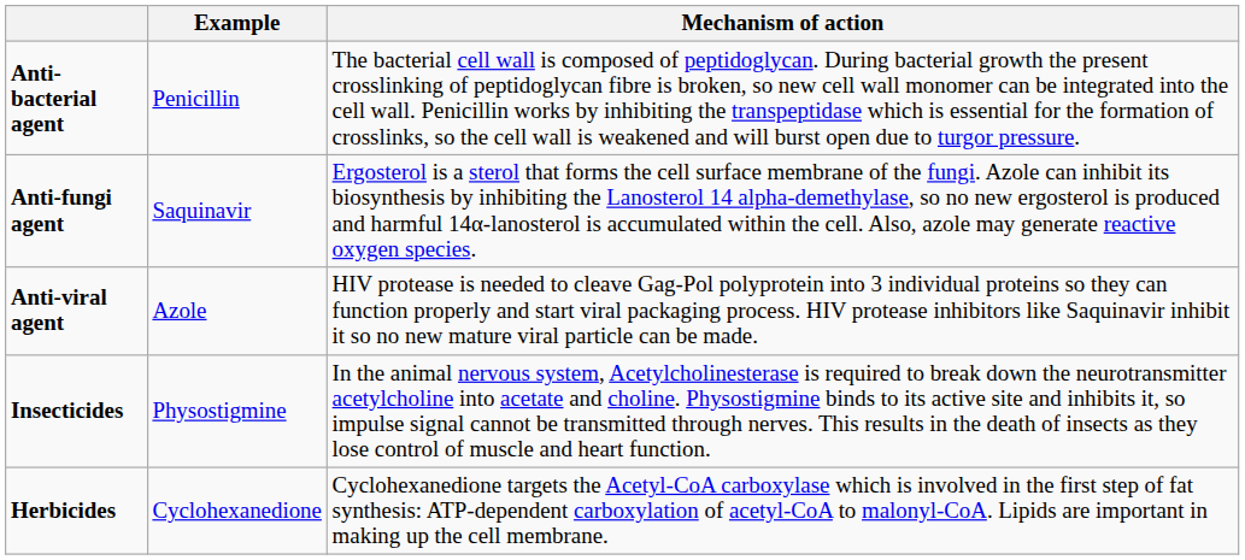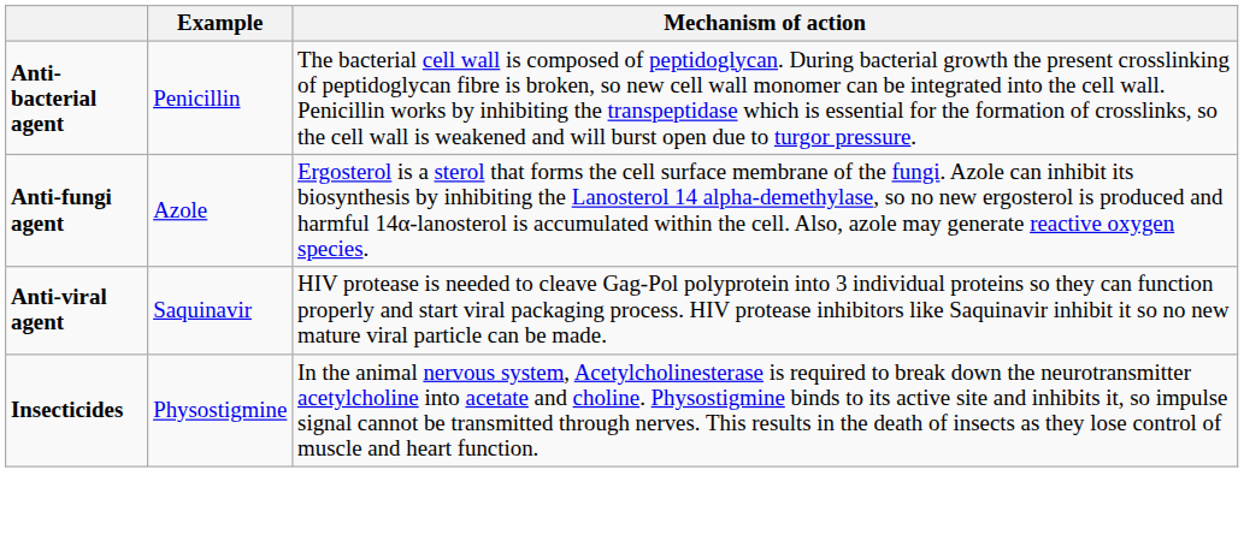Anti-fungi agent | Example: Saquinavir -> Azole
Anti-viral agent | Example: Azole -> Saquinavir
- row: Herbicides | Cyclohexanedione | Cyclohexanedione targets the Acetyl-CoA carboxylase which is involved in the first step of fat synthesis: ATP-dependent carboxylation of acetyl-CoA to malonyl-CoA. Lipids are important in making up the cell membrane.
